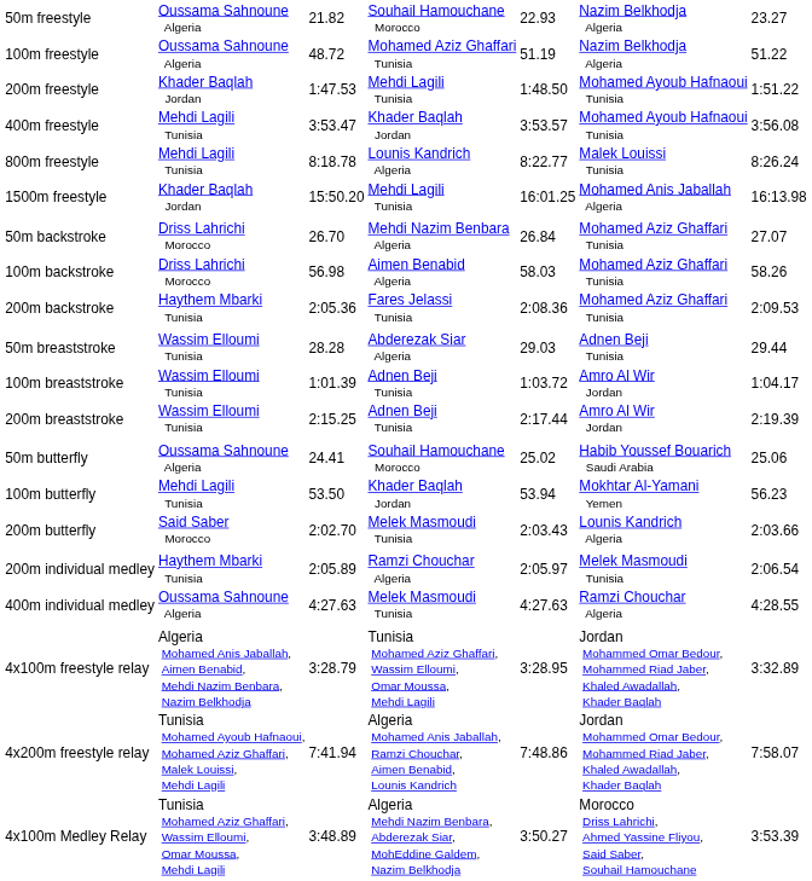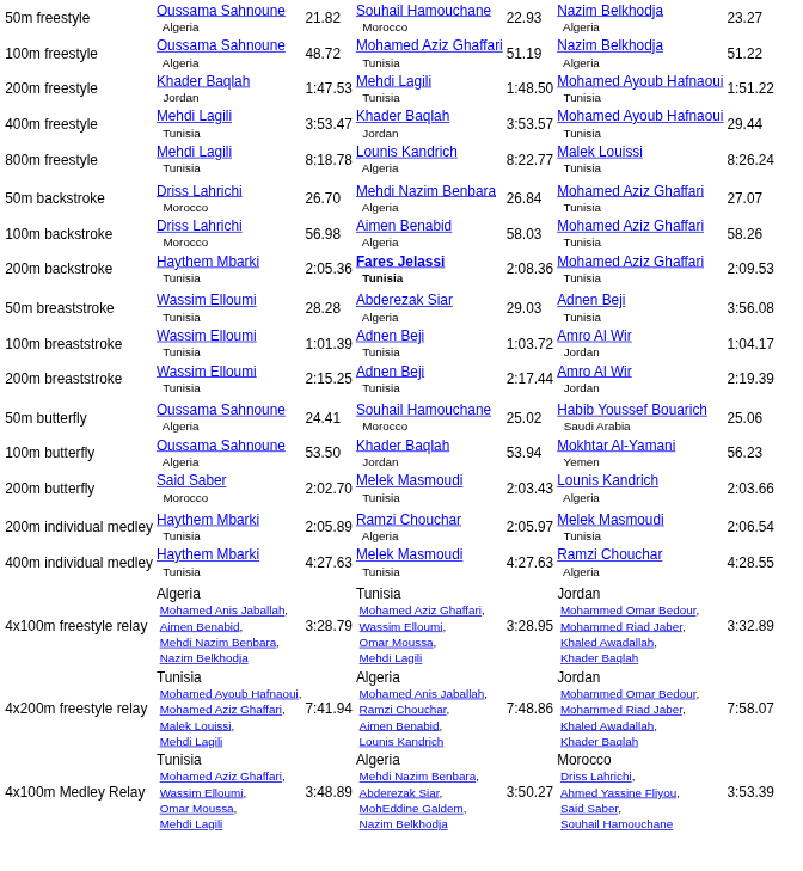400m freestyle | column 7: 3:56.08 -> 29.44
- row: 1500m freestyle | Khader Baqlah Jordan | 15:50.20 | Mehdi Lagili Tunisia | 16:01.25 | Mohamed Anis Jaballah Algeria | 16:13.98
200m backstroke | column 4: normal -> bold
50m breaststroke | column 7: 29.44 -> 3:56.08
100m butterfly | column 2: Mehdi Lagili Tunisia -> Oussama Sahnoune Algeria
400m individual medley | column 2: Oussama Sahnoune Algeria -> Haythem Mbarki Tunisia
